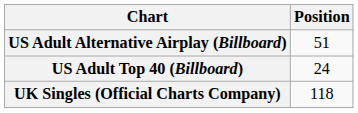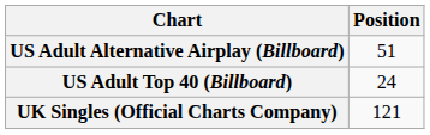UK Singles (Official Charts Company) | Position: 118 -> 121
